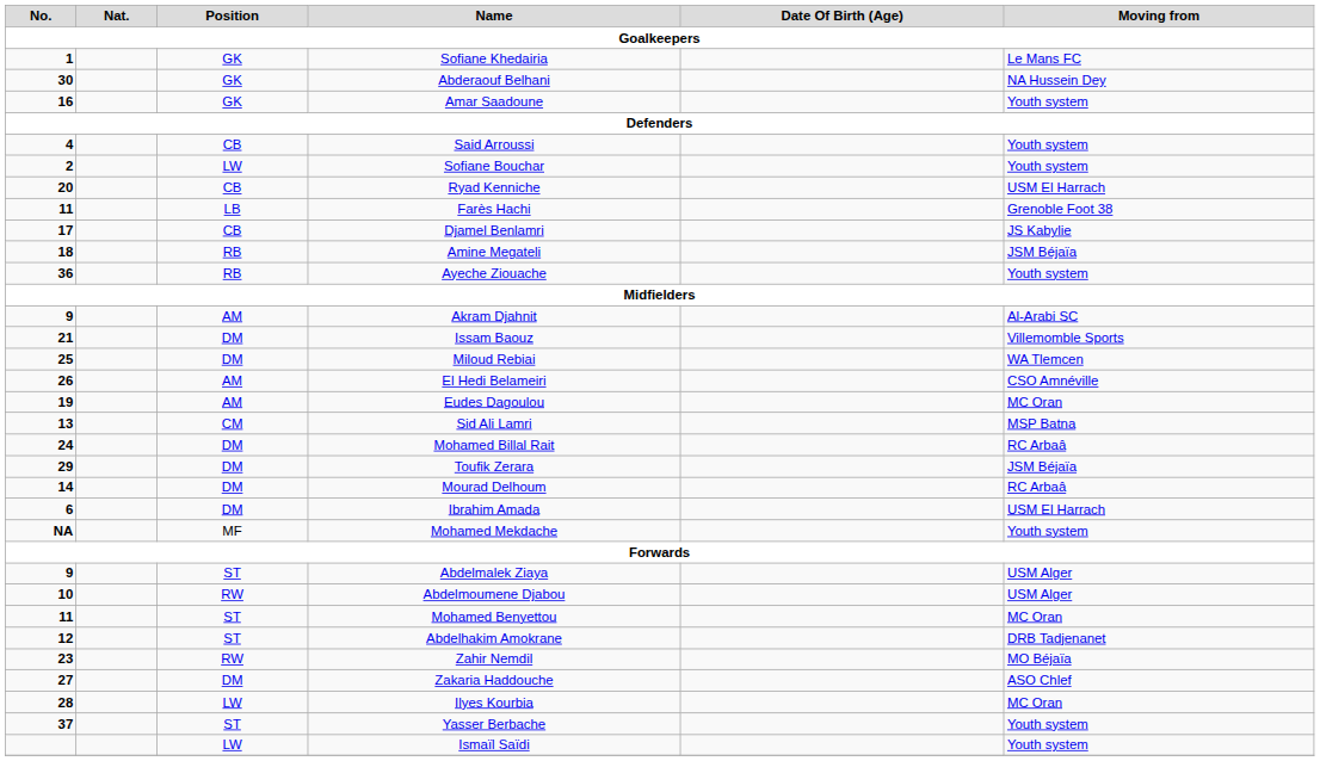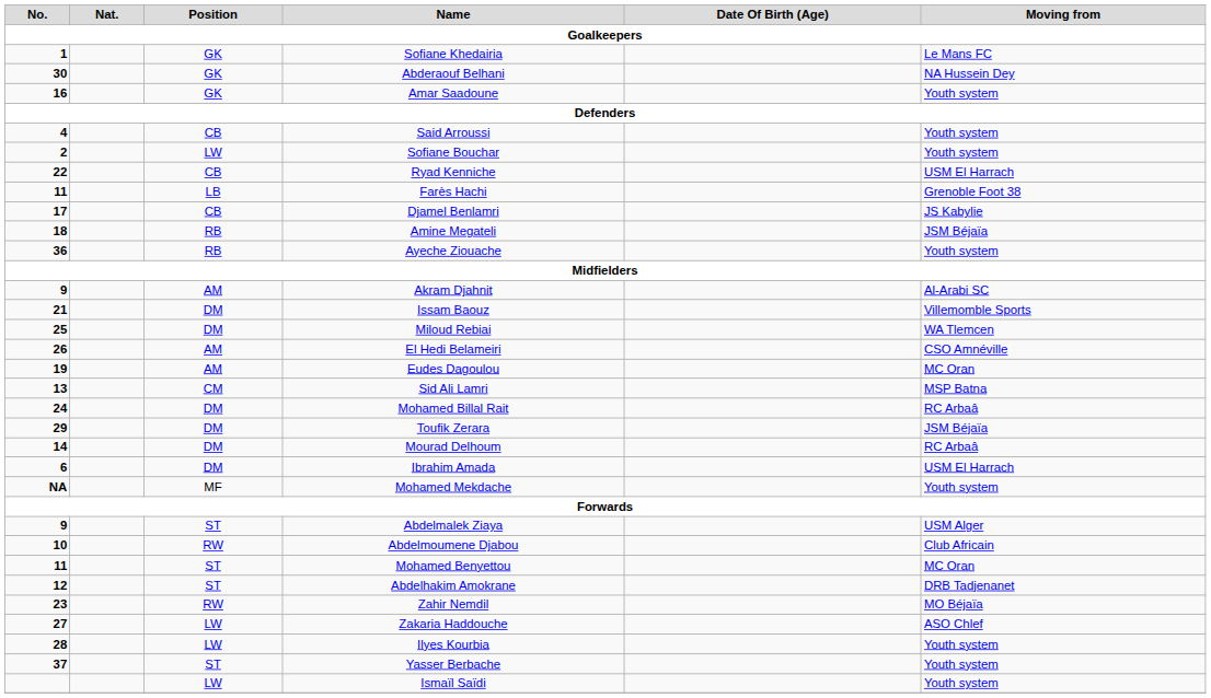Ryad Kenniche | No.: 20 -> 22
Abdelmoumene Djabou | Moving from: USM Alger -> Club Africain
Zakaria Haddouche | Position: DM -> LW
Ilyes Kourbia | Moving from: MC Oran -> Youth system
